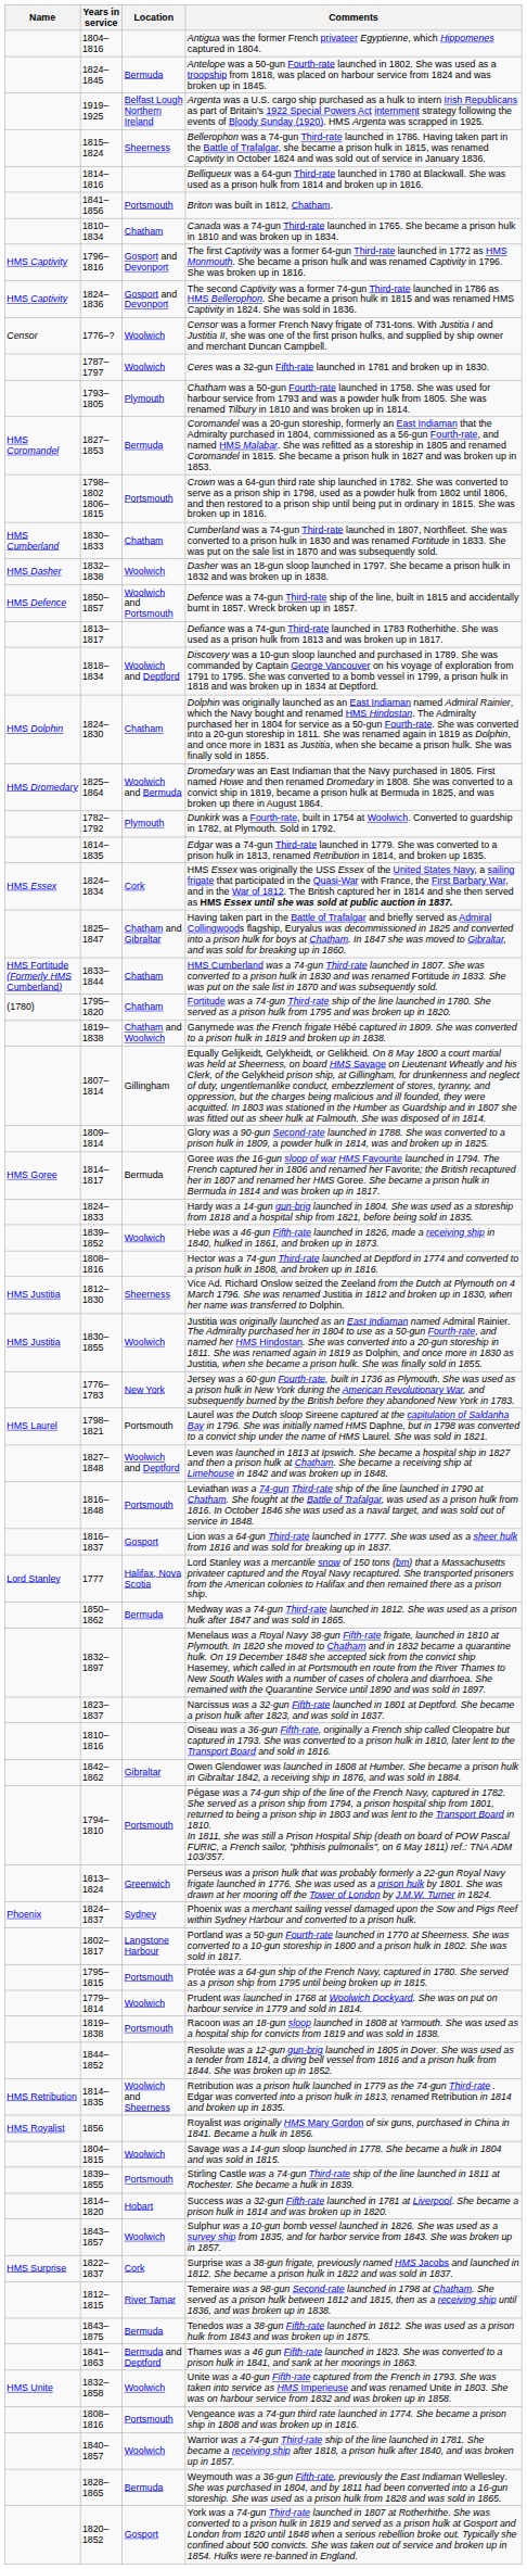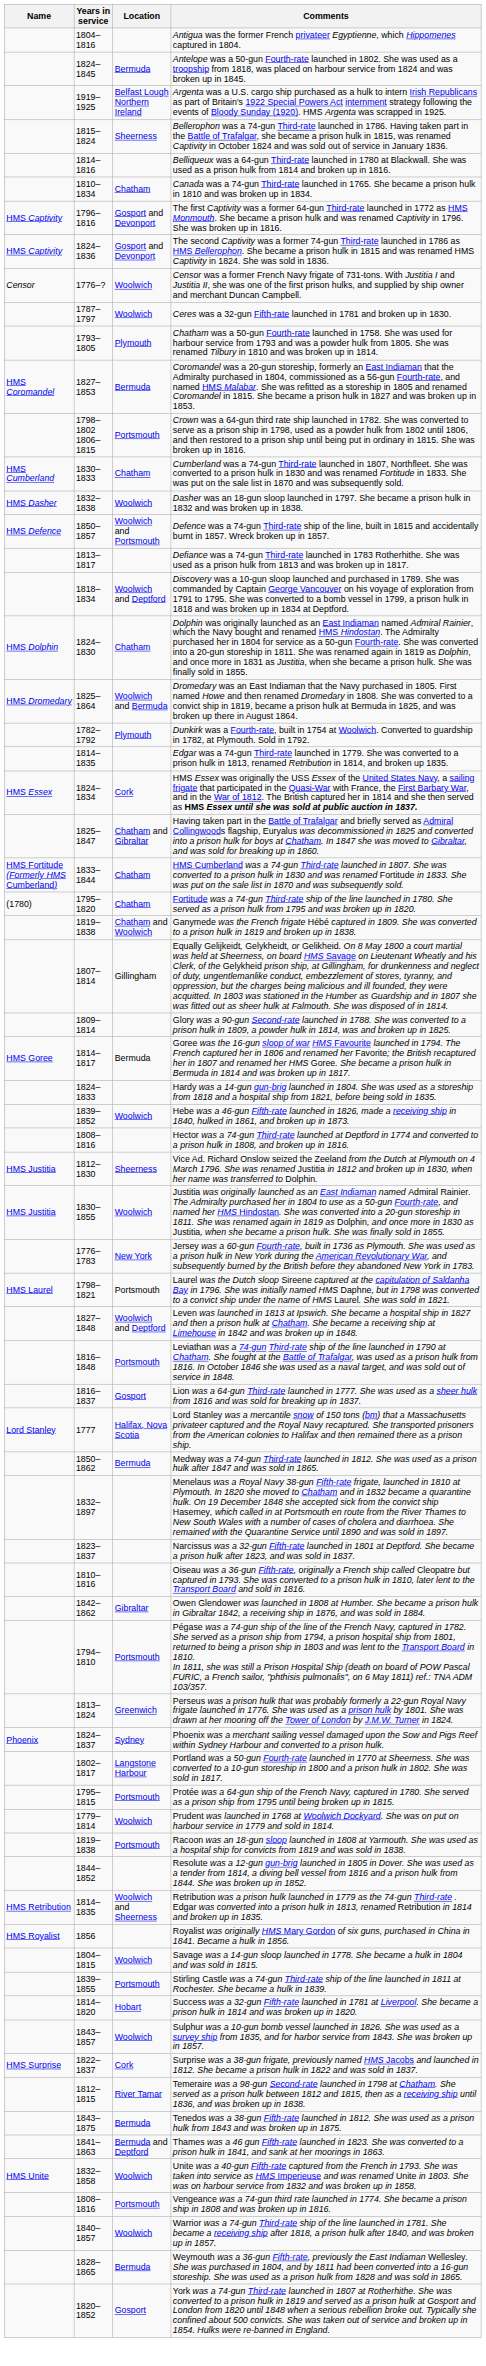- row: 1841–1856 | Portsmouth | Briton was built in 1812, Chatham.
